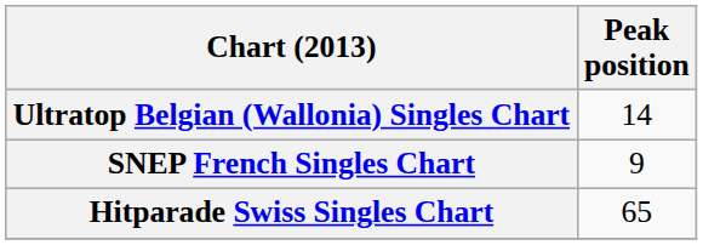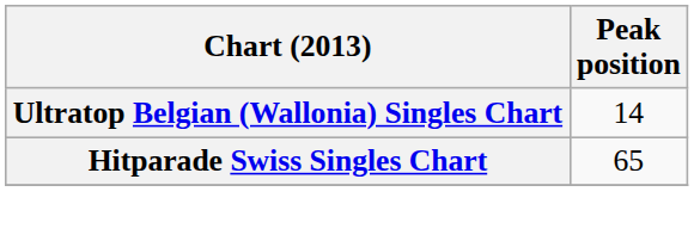- row: SNEP French Singles Chart | 9
